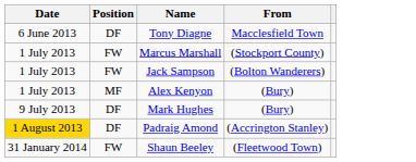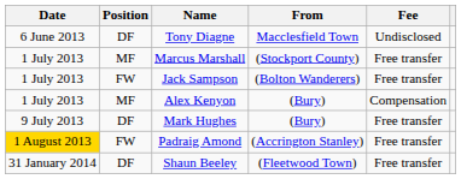+ column: Fee | Undisclosed | Free transfer | Free transfer | Compensation | Free transfer | Free transfer | Free transfer
Marcus Marshall | Position: FW -> MF
Padraig Amond | Position: DF -> FW
Shaun Beeley | Position: FW -> DF
